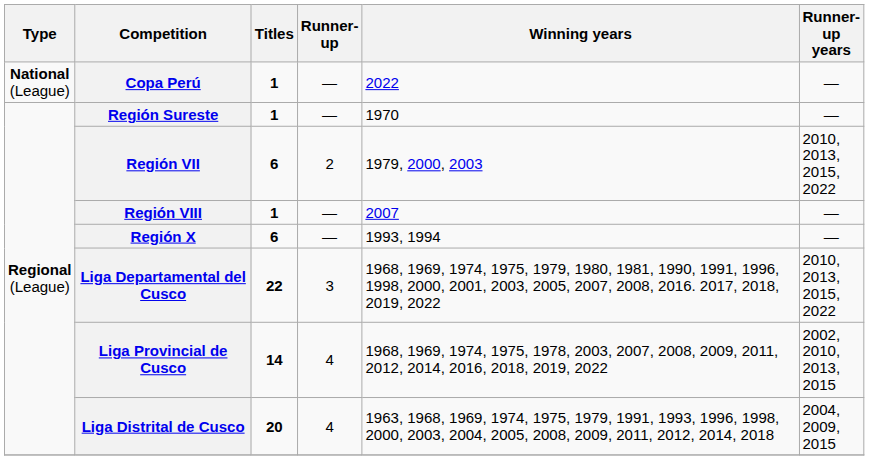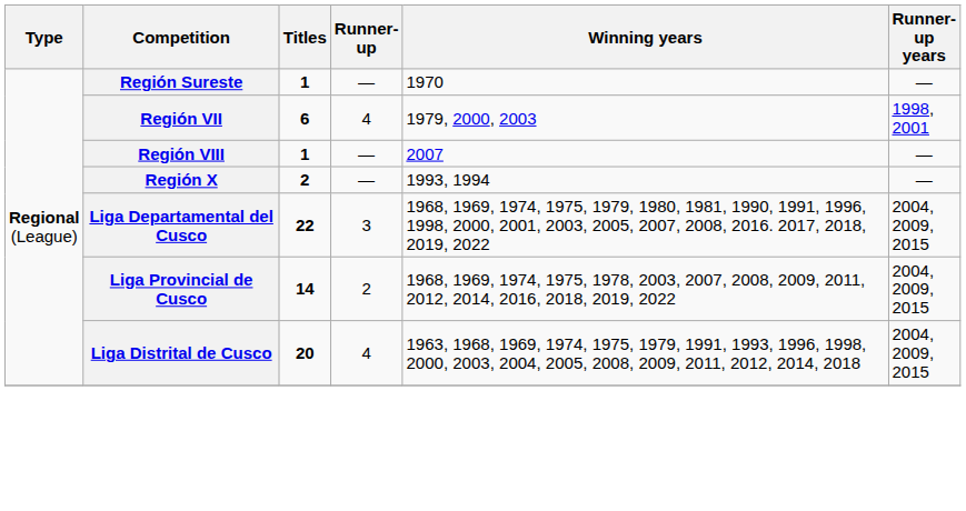- row: National (League) | Copa Perú | 1 | — | 2022 | —
Región VII | Runner-up: 2 -> 4
Región VII | Runner-up years: 2010, 2013, 2015, 2022 -> 1998, 2001
Región X | Titles: 6 -> 2
Liga Departamental del Cusco | Runner-up years: 2010, 2013, 2015, 2022 -> 2004, 2009, 2015
Liga Provincial de Cusco | Runner-up: 4 -> 2
Liga Provincial de Cusco | Runner-up years: 2002, 2010, 2013, 2015 -> 2004, 2009, 2015
